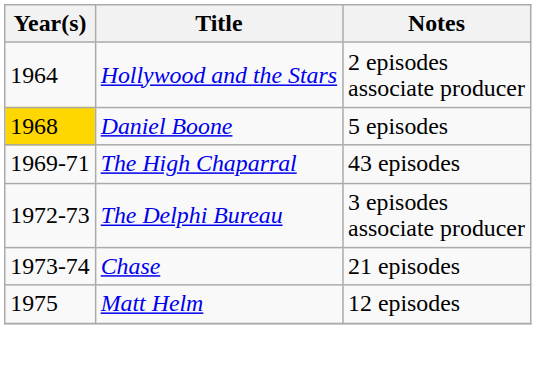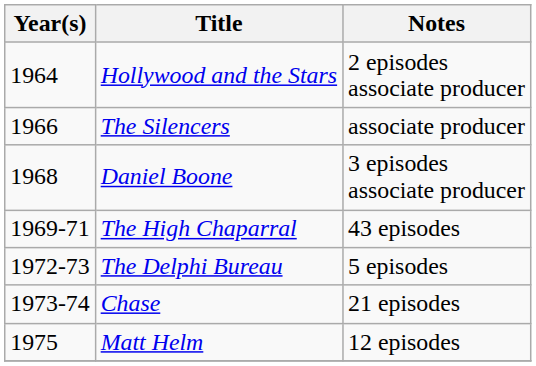+ row: 1966 | The Silencers | associate producer
Daniel Boone | Year(s): gold background -> no background
Daniel Boone | Notes: 5 episodes -> 3 episodes associate producer
The Delphi Bureau | Notes: 3 episodes associate producer -> 5 episodes
